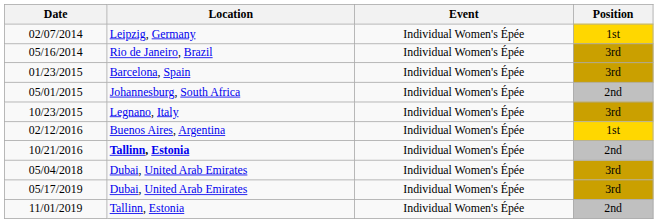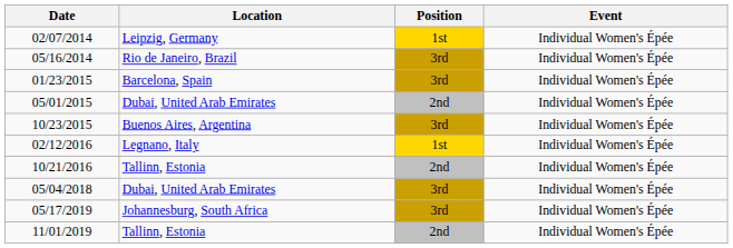columns swapped: Event <-> Position
05/01/2015 | Location: Johannesburg, South Africa -> Dubai, United Arab Emirates
10/23/2015 | Location: Legnano, Italy -> Buenos Aires, Argentina
02/12/2016 | Location: Buenos Aires, Argentina -> Legnano, Italy
10/21/2016 | Location: bold -> normal
05/17/2019 | Location: Dubai, United Arab Emirates -> Johannesburg, South Africa
